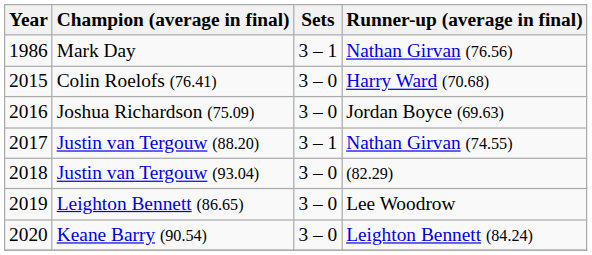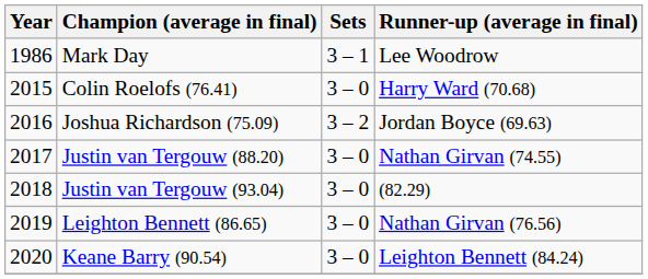Mark Day | Runner-up (average in final): Nathan Girvan (76.56) -> Lee Woodrow
Joshua Richardson (75.09) | Sets: 3 – 0 -> 3 – 2
Justin van Tergouw (88.20) | Sets: 3 – 1 -> 3 – 0
Leighton Bennett (86.65) | Runner-up (average in final): Lee Woodrow -> Nathan Girvan (76.56)
